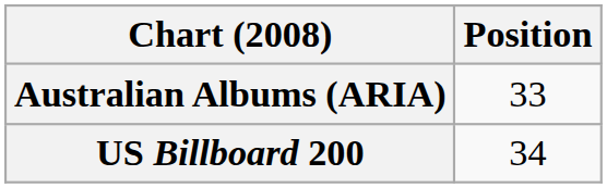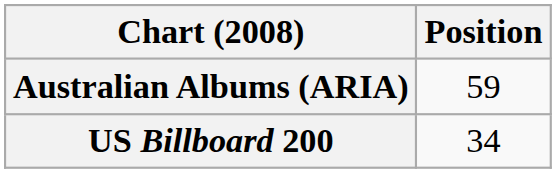Australian Albums (ARIA) | Position: 33 -> 59
